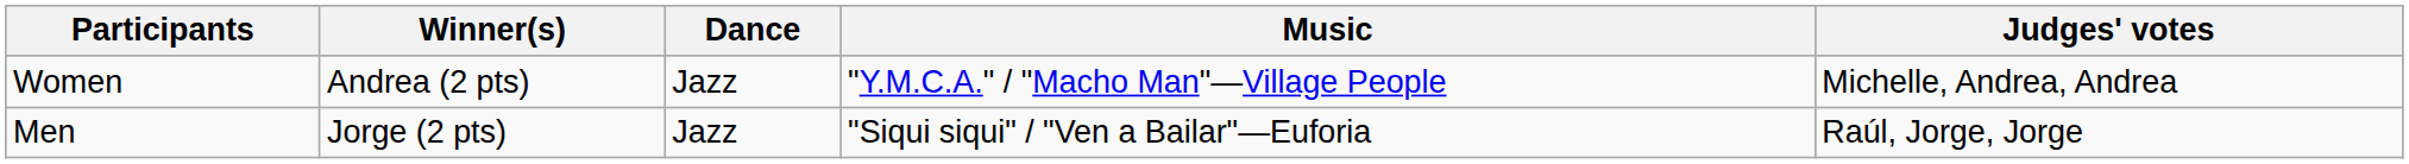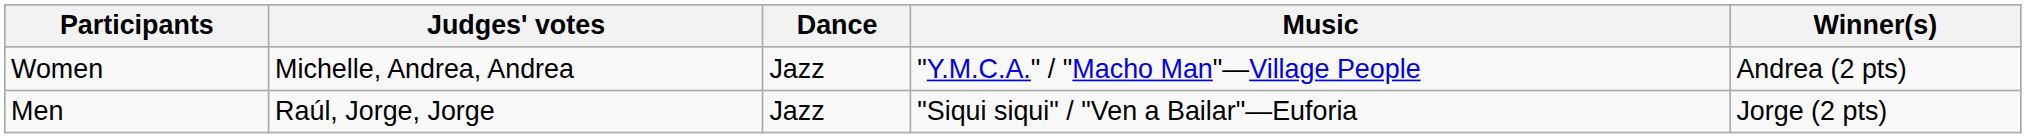columns swapped: Judges' votes <-> Winner(s)
